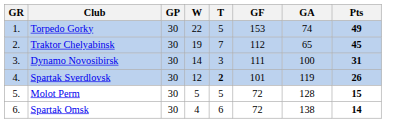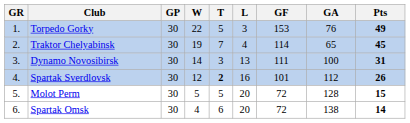+ column: L | 3 | 4 | 13 | 16 | 20 | 20
Torpedo Gorky | GA: 74 -> 76
Traktor Chelyabinsk | GF: 112 -> 114
Spartak Sverdlovsk | GA: 119 -> 112
